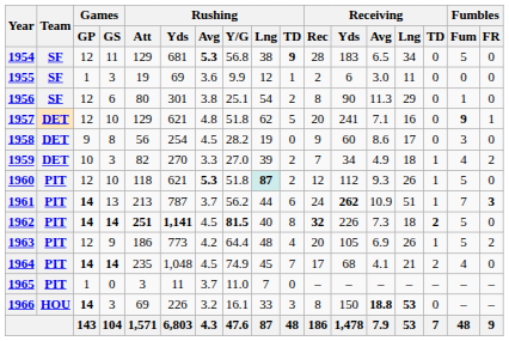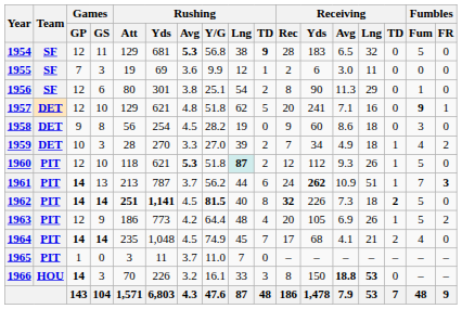1954 | Receiving / Lng: 34 -> 32
1955 | Games / GP: 1 -> 7
1958 | Receiving / Lng: 17 -> 18
1959 | Rushing / Att: 82 -> 28
1966 | Rushing / Att: 69 -> 70
